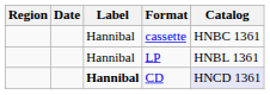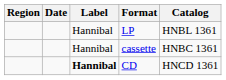rows swapped: LP <-> cassette
CD | Catalog: lavender background -> no background
